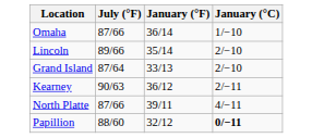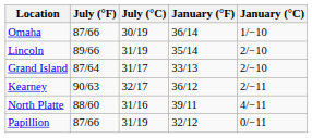+ column: July (°C) | 30/19 | 31/19 | 31/17 | 32/17 | 31/16 | 31/19
North Platte | July (°F): 87/66 -> 88/60
Papillion | July (°F): 88/60 -> 87/66
Papillion | January (°C): bold -> normal
